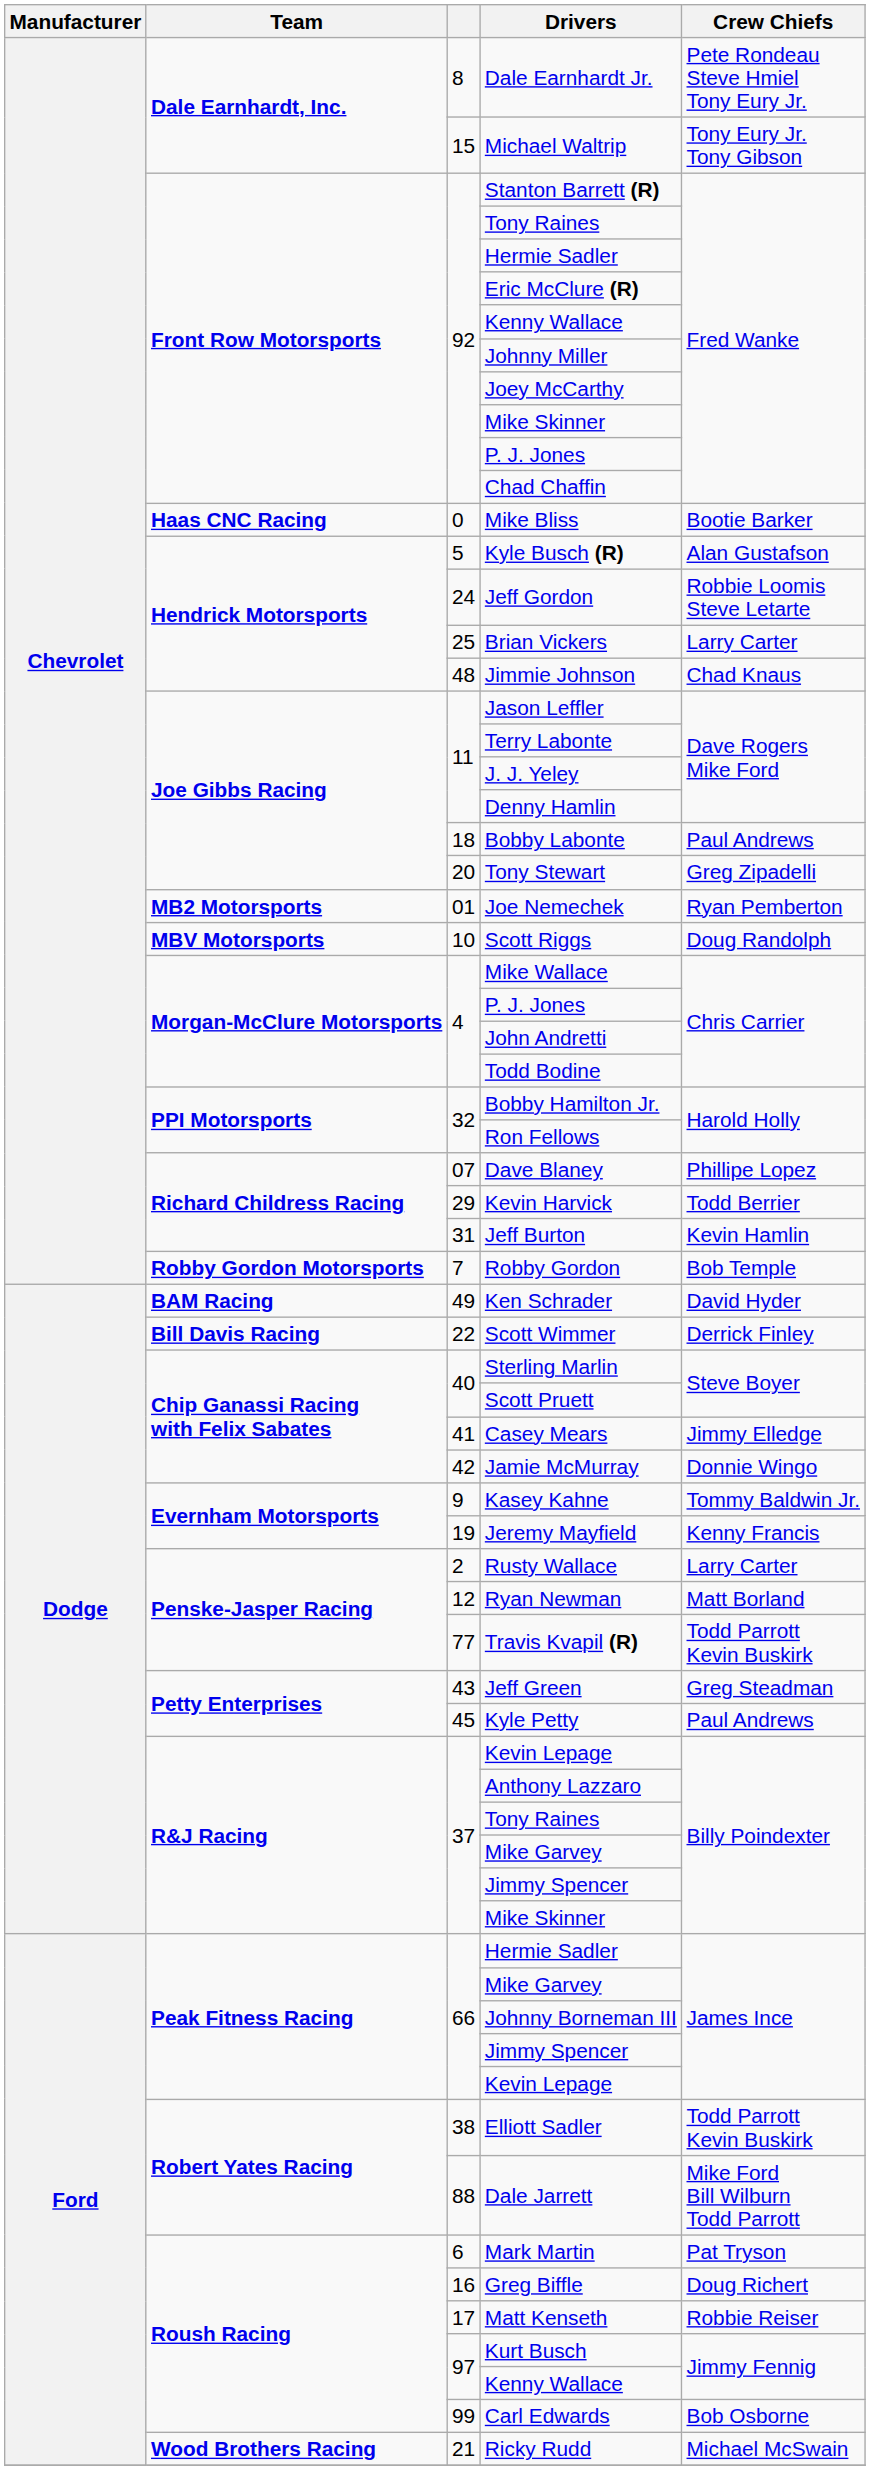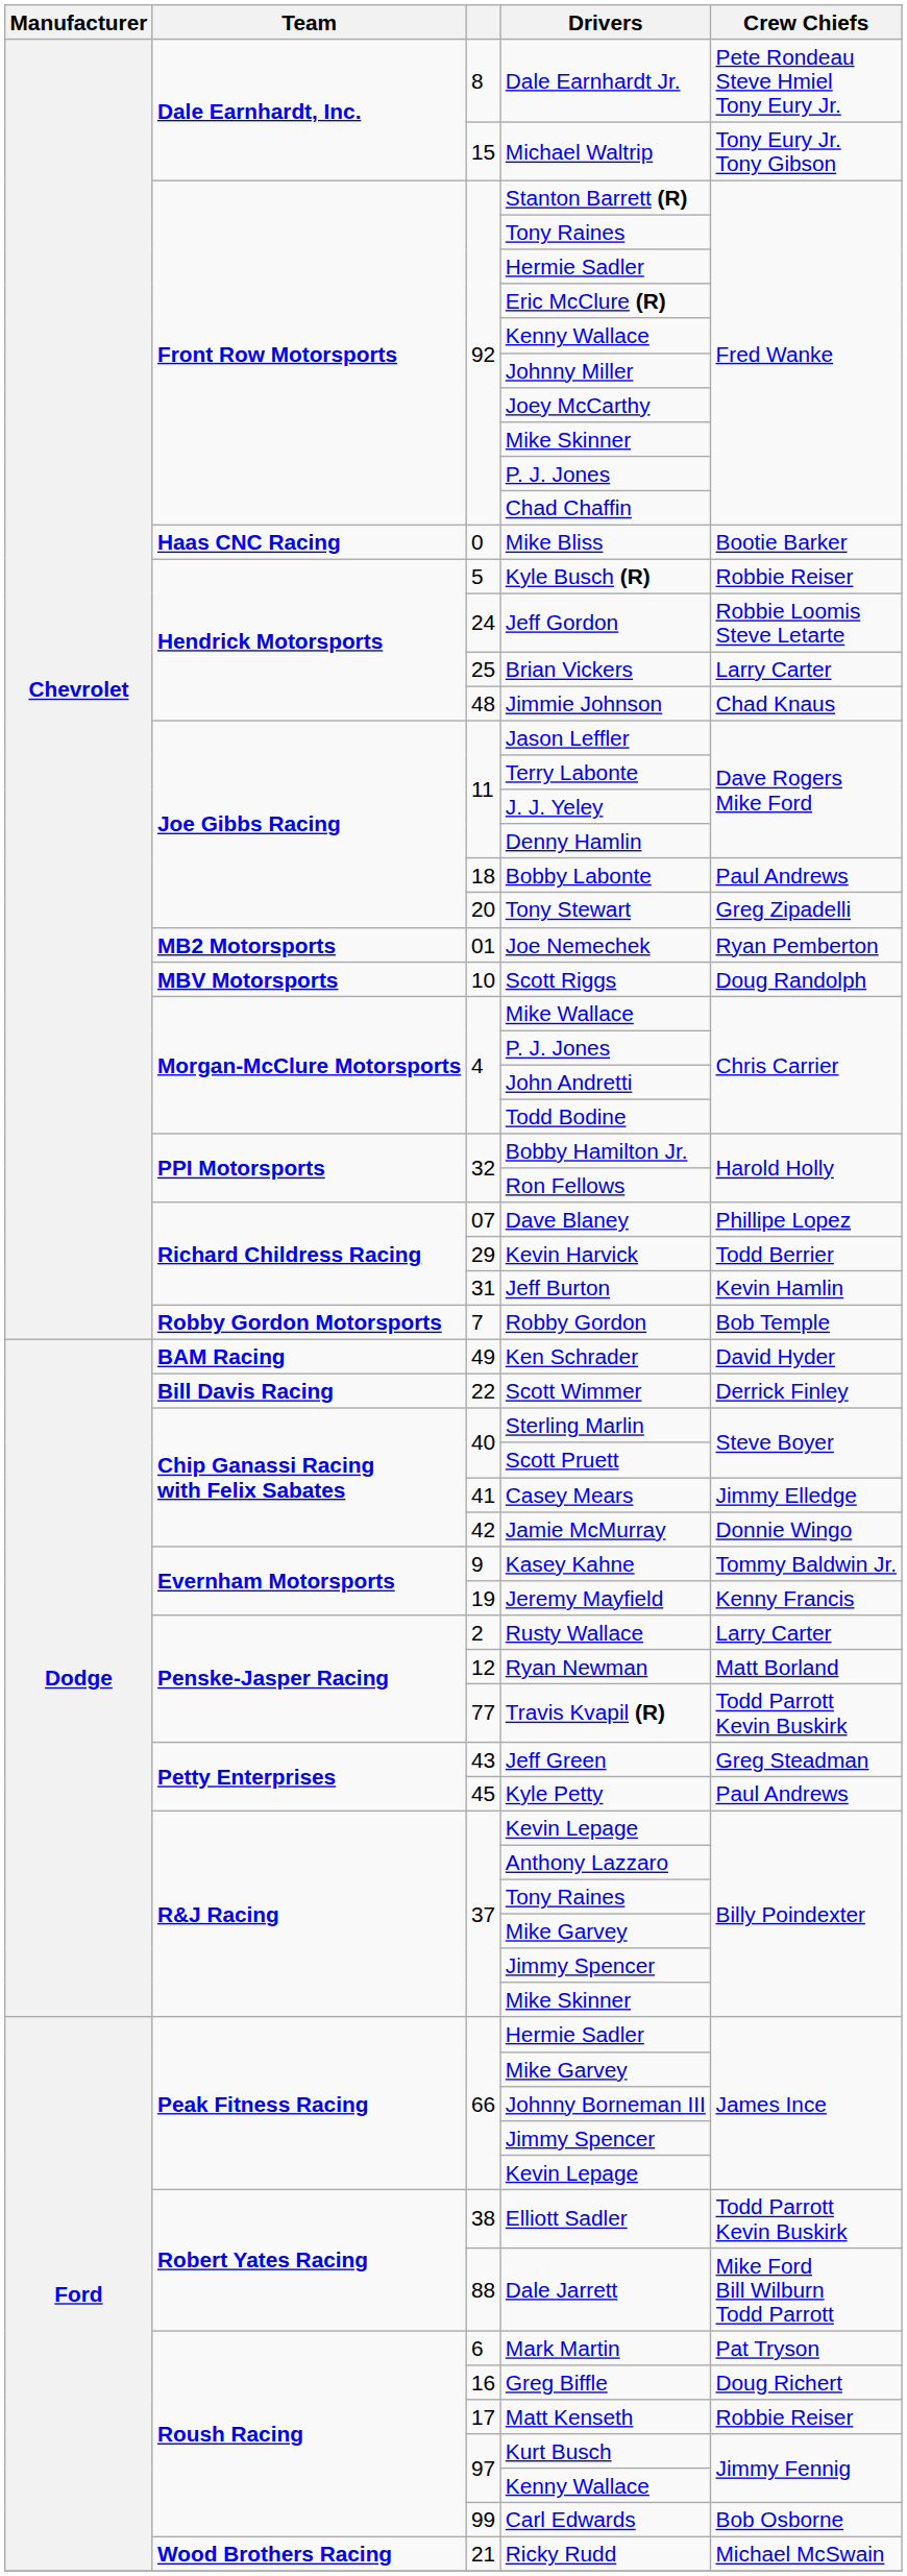Kyle Busch (R) | Crew Chiefs: Alan Gustafson -> Robbie Reiser
